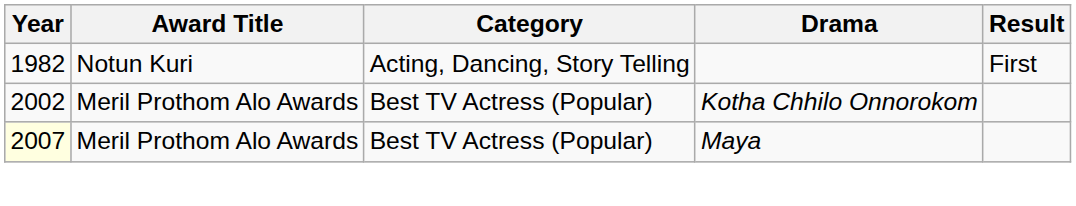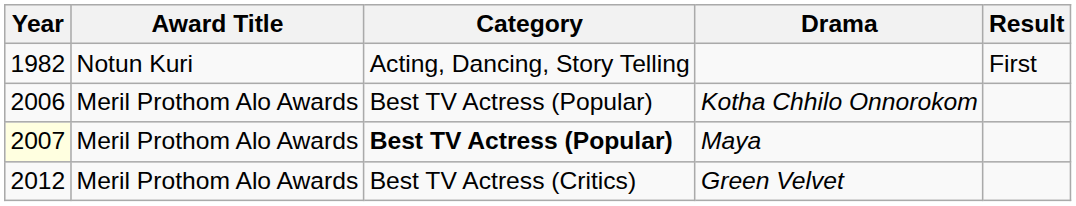Kotha Chhilo Onnorokom | Year: 2002 -> 2006
Maya | Category: normal -> bold
+ row: 2012 | Meril Prothom Alo Awards | Best TV Actress (Critics) | Green Velvet
